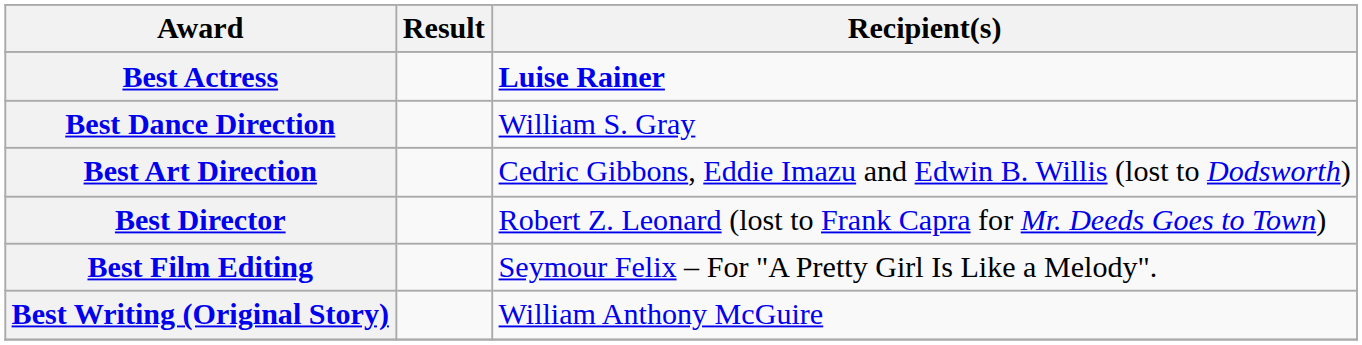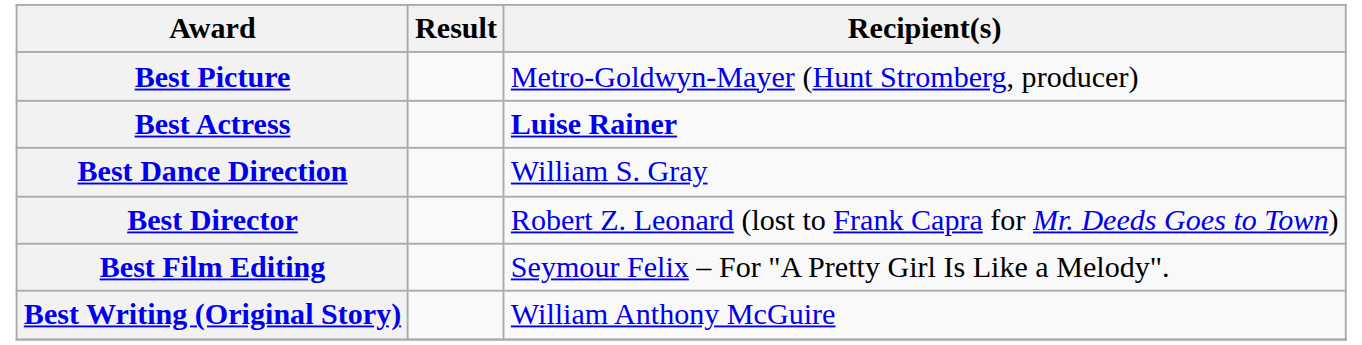+ row: Best Picture | Metro-Goldwyn-Mayer (Hunt Stromberg, producer)
- row: Best Art Direction | Cedric Gibbons, Eddie Imazu and Edwin B. Willis (lost to Dodsworth)
